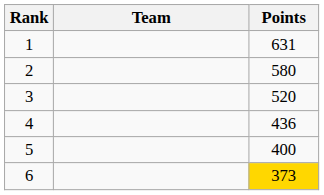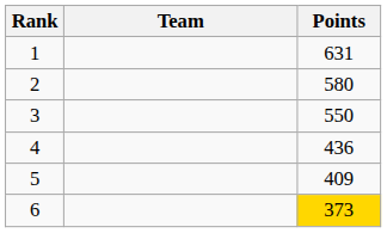3 | Points: 520 -> 550
5 | Points: 400 -> 409
